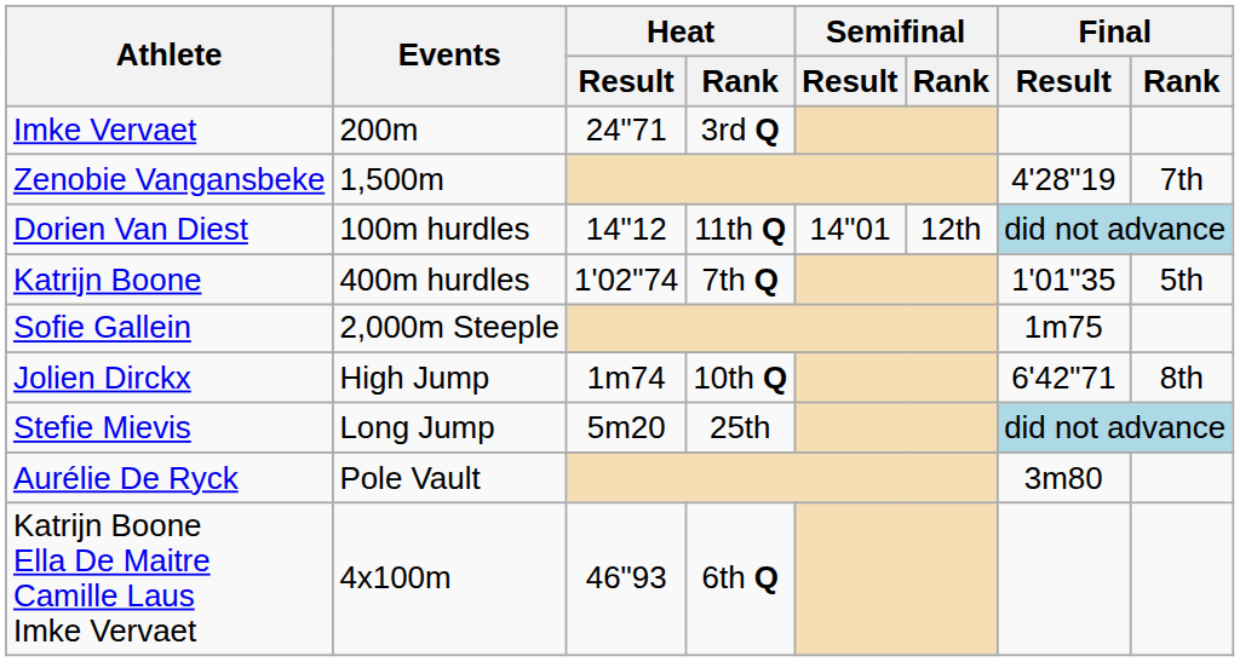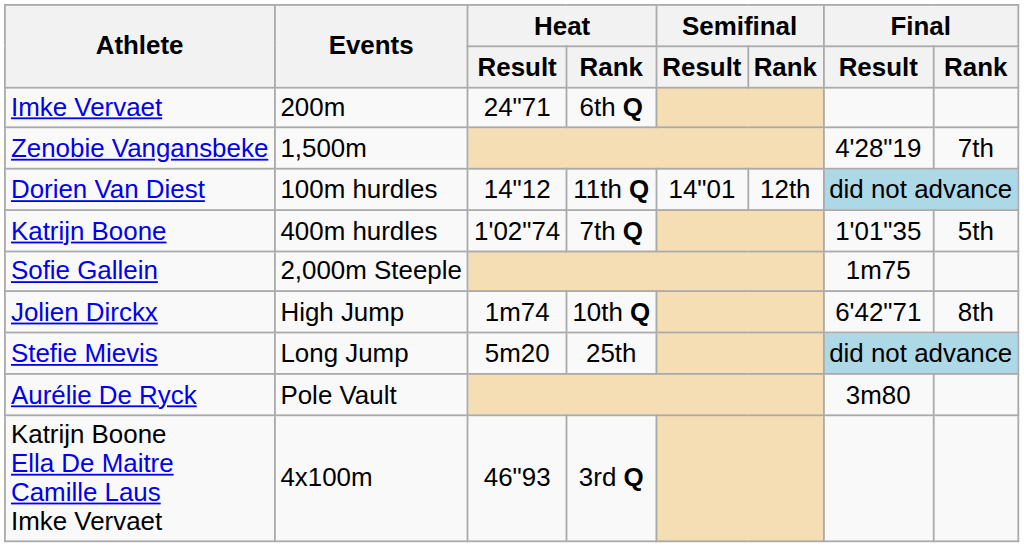Imke Vervaet | Heat / Rank: 3rd Q -> 6th Q
Katrijn Boone Ella De Maitre Camille Laus Imke Vervaet | Heat / Rank: 6th Q -> 3rd Q
